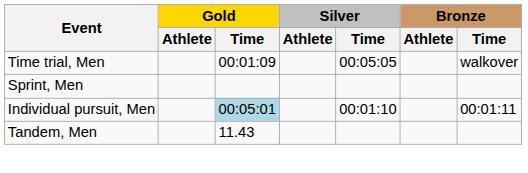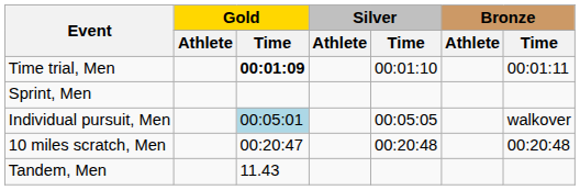Time trial, Men | Gold / Time: normal -> bold
Time trial, Men | Silver / Time: 00:05:05 -> 00:01:10
Time trial, Men | Bronze / Time: walkover -> 00:01:11
Individual pursuit, Men | Silver / Time: 00:01:10 -> 00:05:05
Individual pursuit, Men | Bronze / Time: 00:01:11 -> walkover
+ row: 10 miles scratch, Men | 00:20:47 | 00:20:48 | 00:20:48
